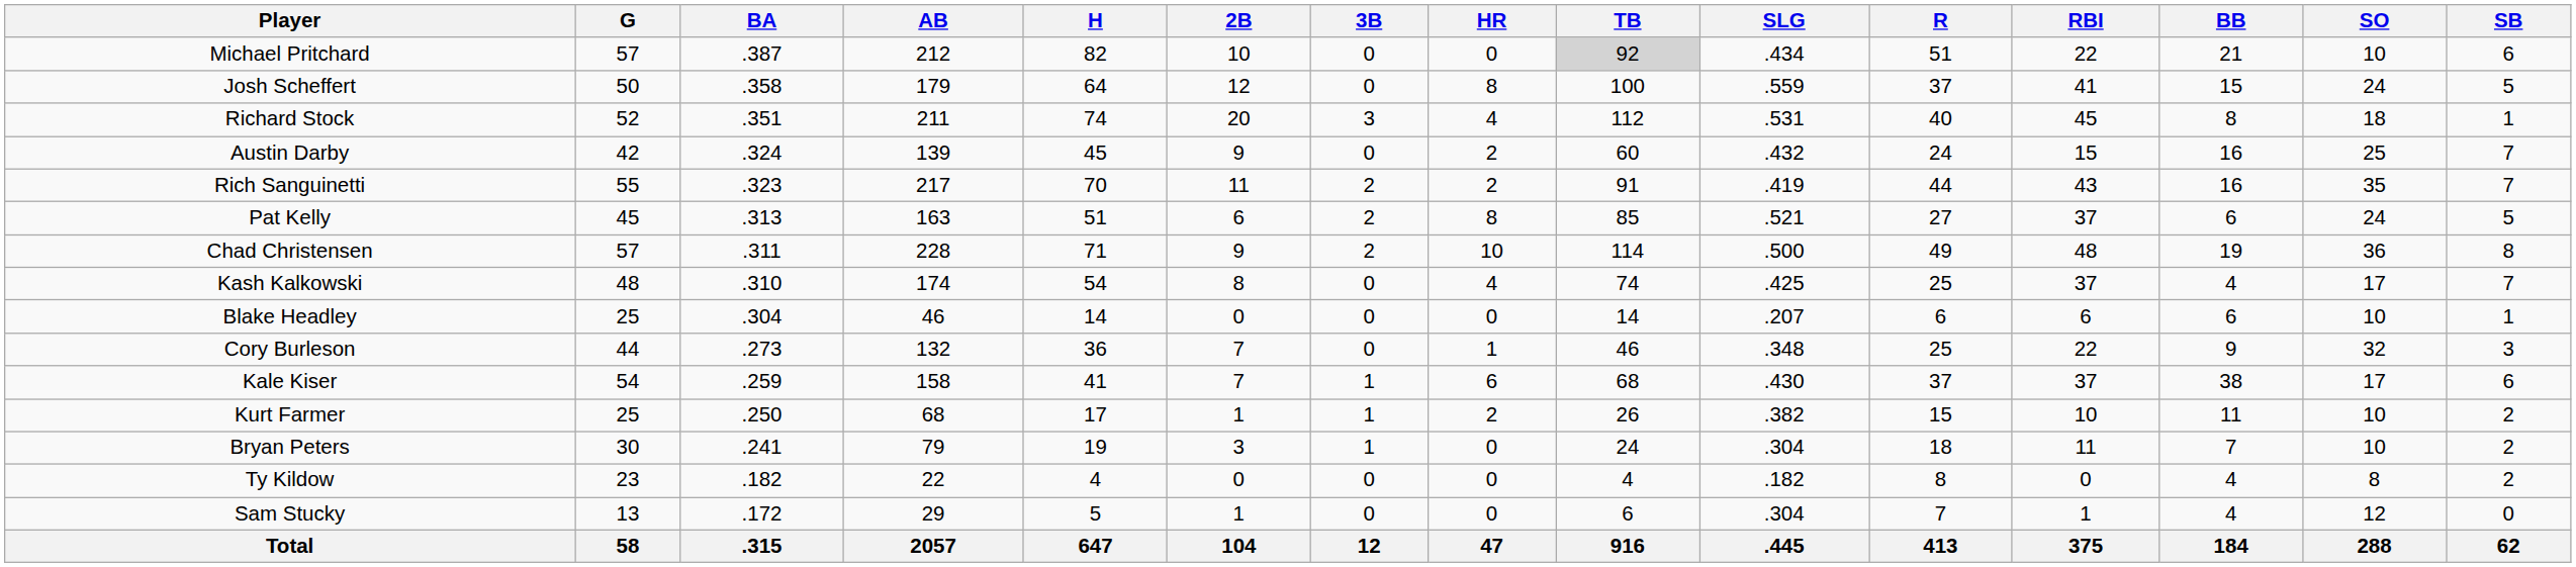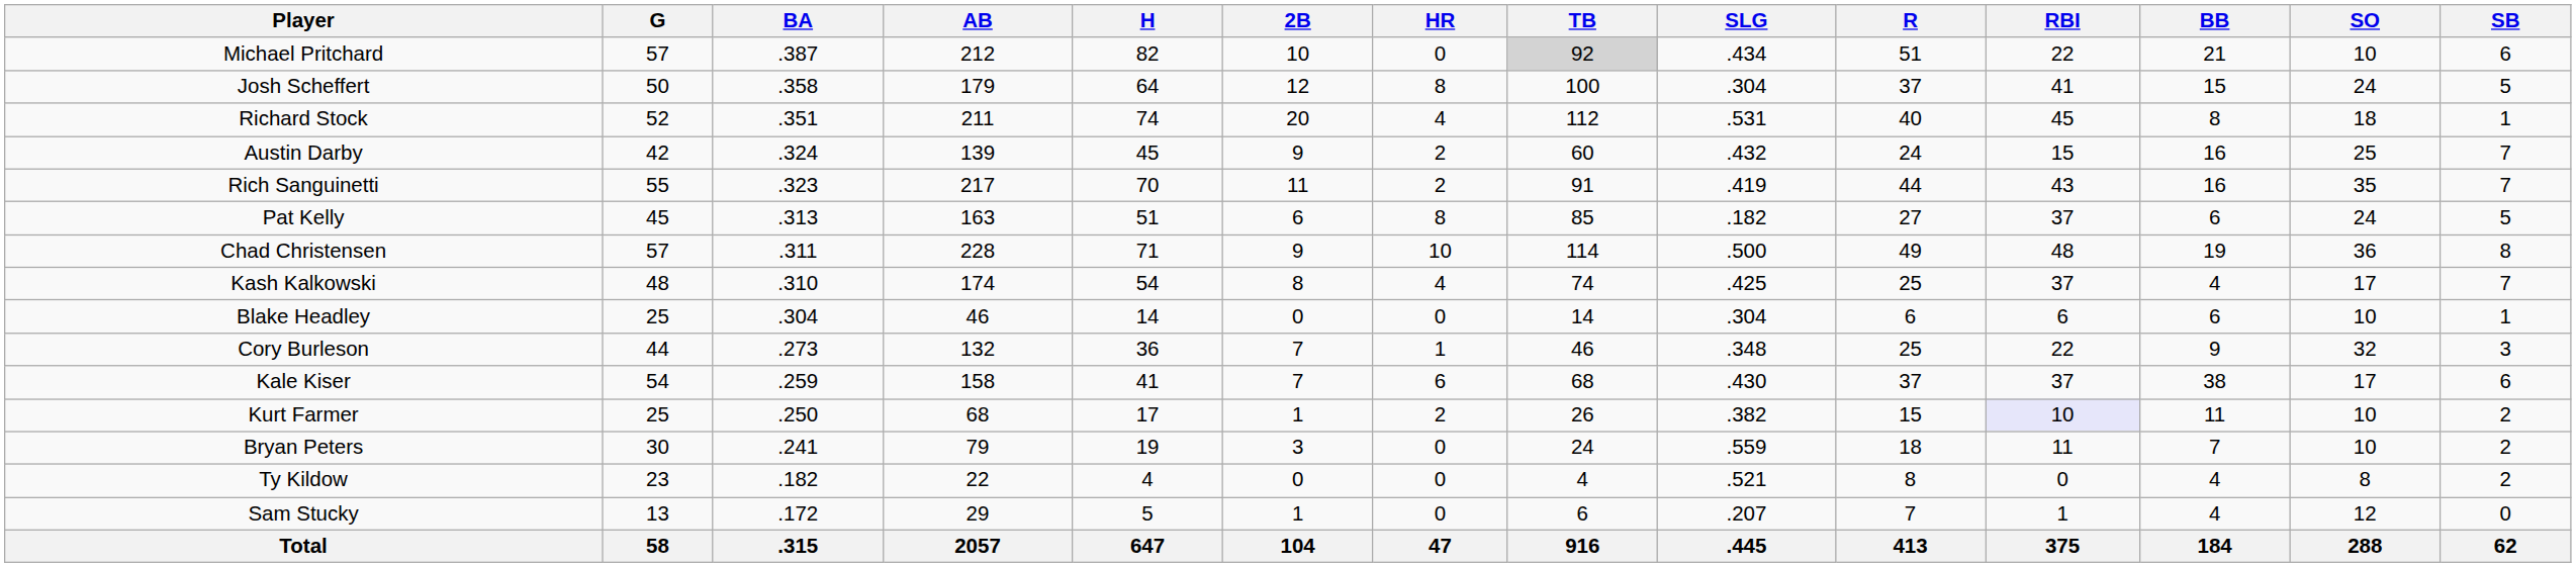- column: 3B | 0 | 0 | 3 | 0 | 2 | 2 | 2 | 0 | 0 | 0 | 1 | 1 | 1 | 0 | 0 | 12
Josh Scheffert | SLG: .559 -> .304
Pat Kelly | SLG: .521 -> .182
Blake Headley | SLG: .207 -> .304
Kurt Farmer | RBI: no background -> lavender background
Bryan Peters | SLG: .304 -> .559
Ty Kildow | SLG: .182 -> .521
Sam Stucky | SLG: .304 -> .207
